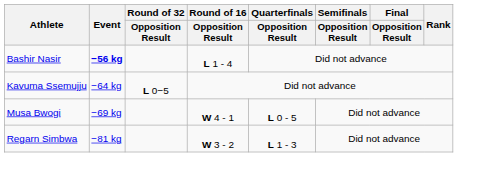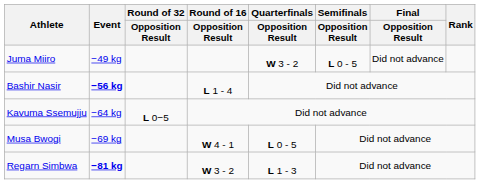+ row: Juma Miiro | −49 kg | W 3 - 2 | L 0 - 5 | Did not advance
Regarn Simbwa | Event: normal -> bold
